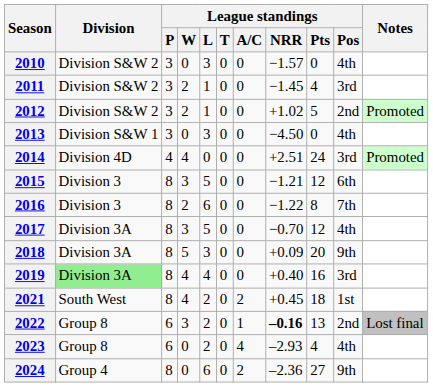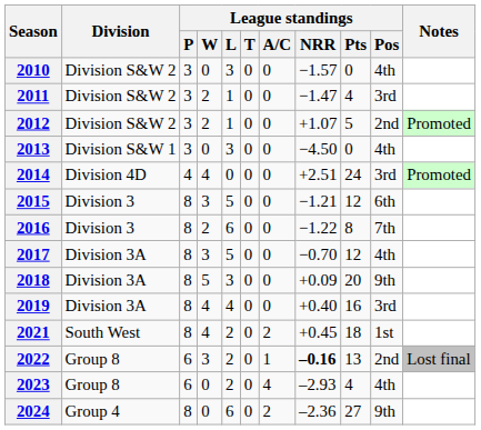2011 | League standings / NRR: −1.45 -> −1.47
2012 | League standings / NRR: +1.02 -> +1.07
2019 | Division: lightgreen background -> no background
